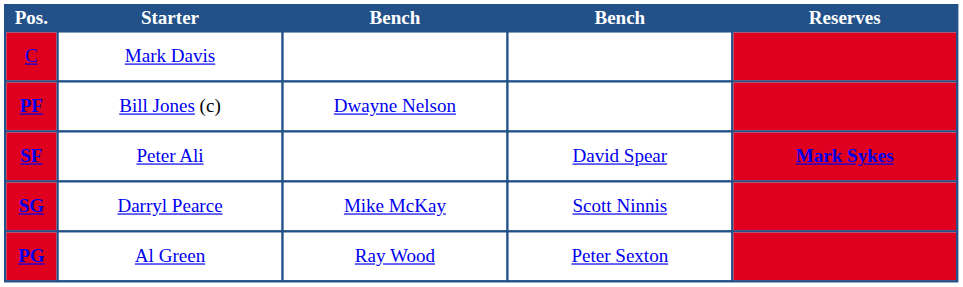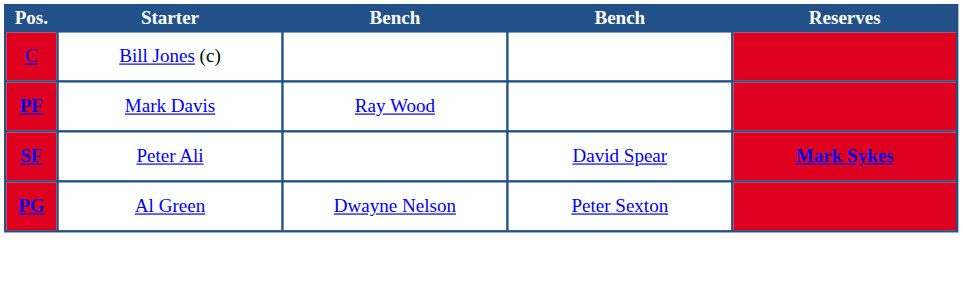C | Starter: Mark Davis -> Bill Jones (c)
PF | Starter: Bill Jones (c) -> Mark Davis
PF | column 3: Dwayne Nelson -> Ray Wood
- row: SG | Darryl Pearce | Mike McKay | Scott Ninnis
PG | column 3: Ray Wood -> Dwayne Nelson
